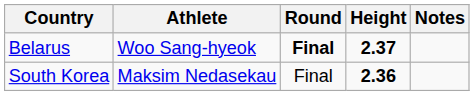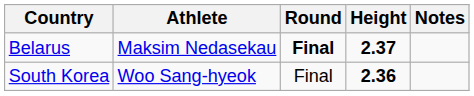Belarus | Athlete: Woo Sang-hyeok -> Maksim Nedasekau
South Korea | Athlete: Maksim Nedasekau -> Woo Sang-hyeok
